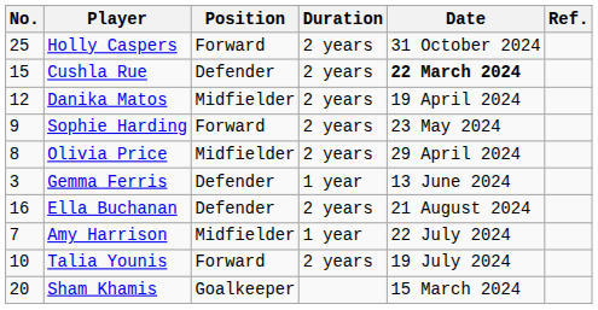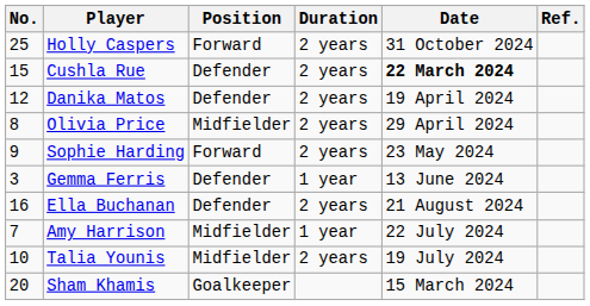Danika Matos | Position: Midfielder -> Defender
rows swapped: Olivia Price <-> Sophie Harding
Talia Younis | Position: Forward -> Midfielder
